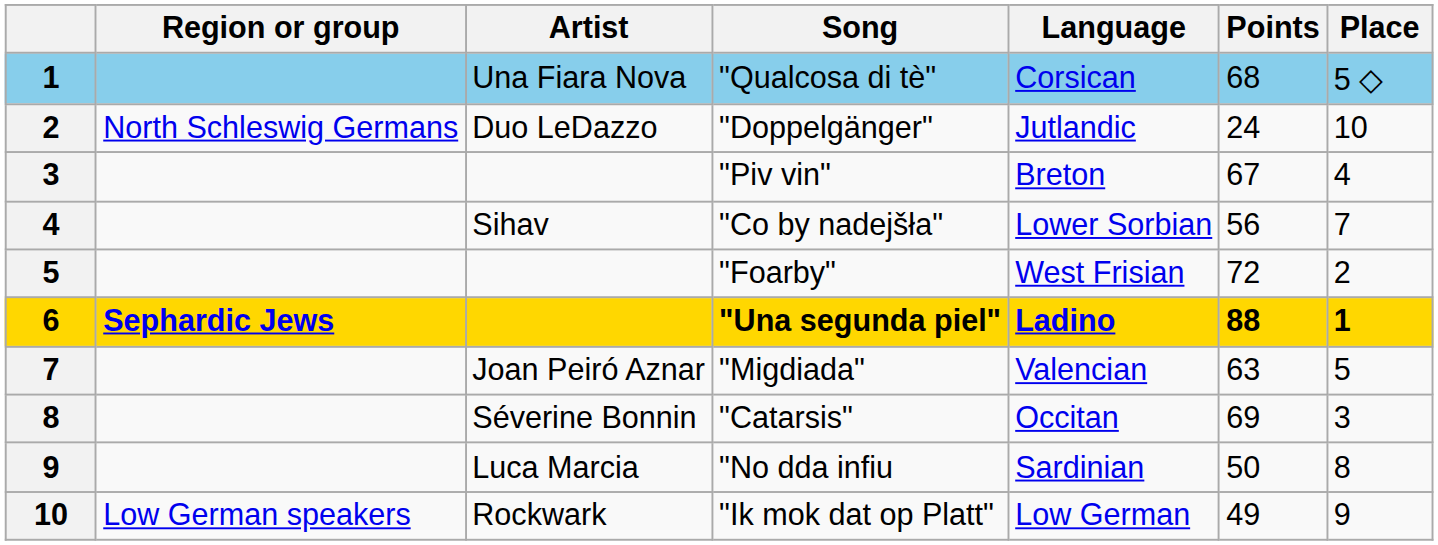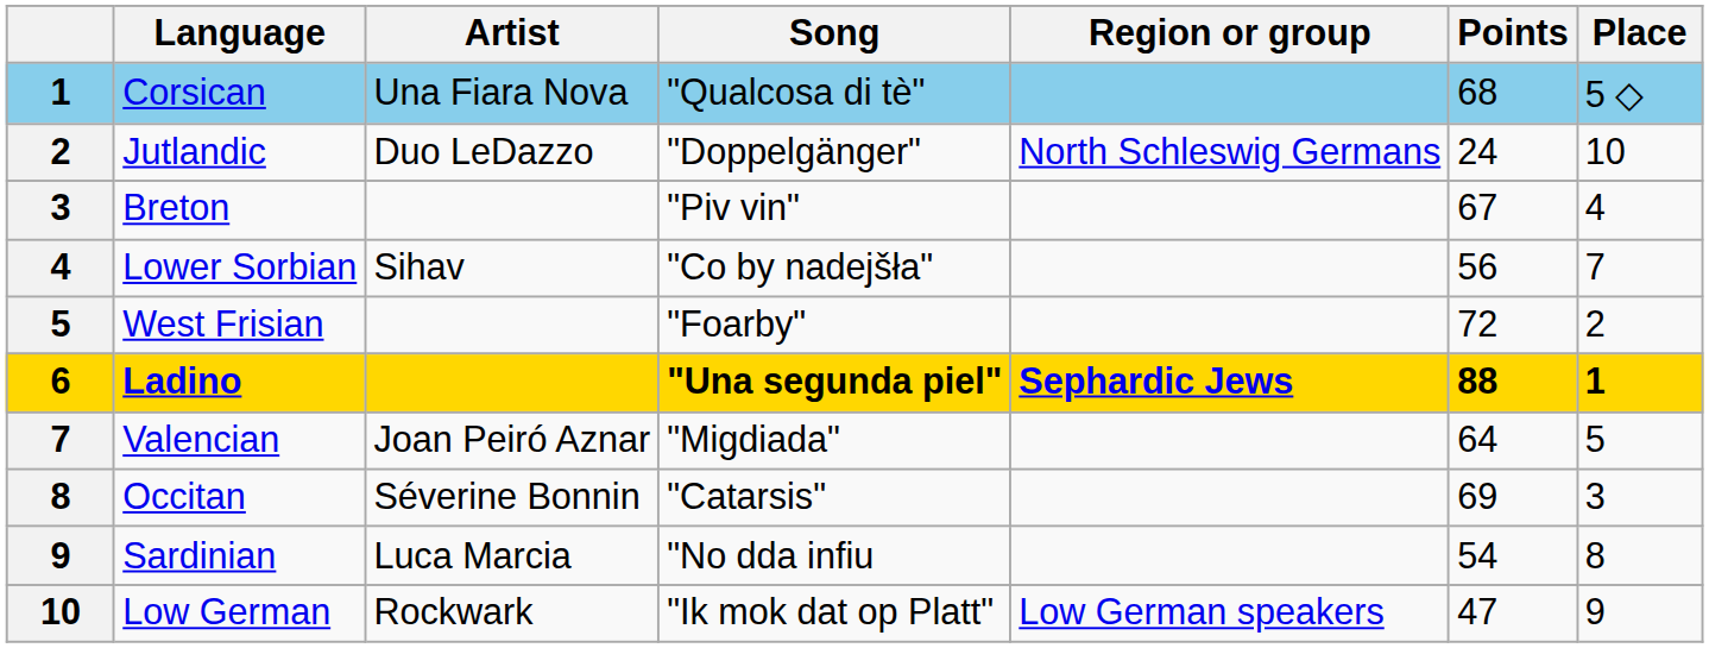columns swapped: Region or group <-> Language
"Migdiada" | Points: 63 -> 64
"No dda infiu | Points: 50 -> 54
"Ik mok dat op Platt" | Points: 49 -> 47
